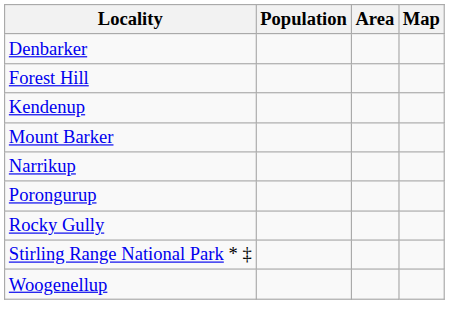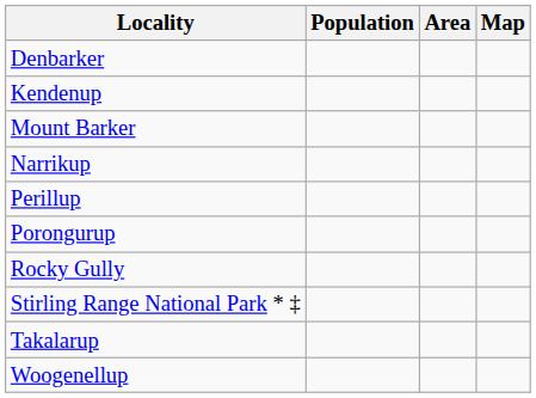- row: Forest Hill
+ row: Perillup
+ row: Takalarup
